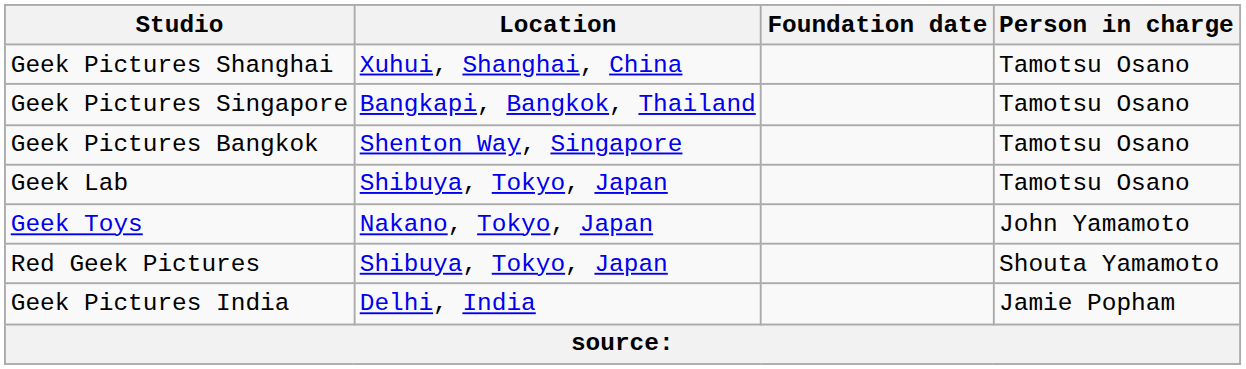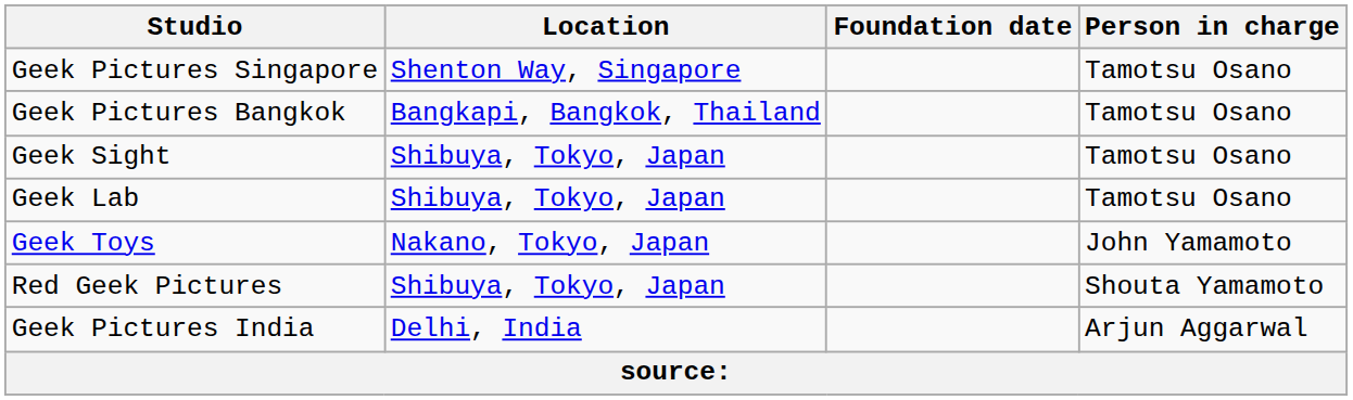- row: Geek Pictures Shanghai | Xuhui, Shanghai, China | Tamotsu Osano
Geek Pictures Singapore | Location: Bangkapi, Bangkok, Thailand -> Shenton Way, Singapore
Geek Pictures Bangkok | Location: Shenton Way, Singapore -> Bangkapi, Bangkok, Thailand
+ row: Geek Sight | Shibuya, Tokyo, Japan | Tamotsu Osano
Geek Pictures India | Person in charge: Jamie Popham -> Arjun Aggarwal
